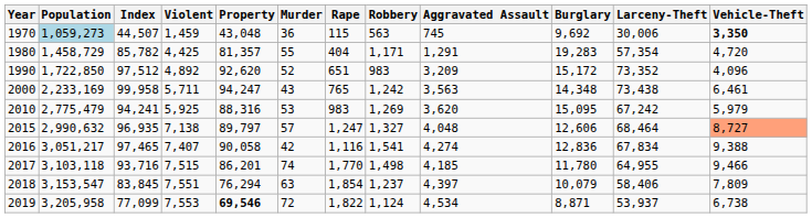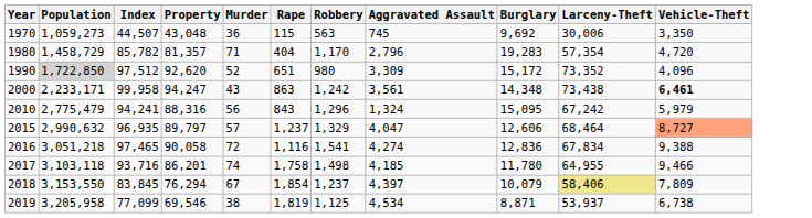- column: Violent | 1,459 | 4,425 | 4,892 | 5,711 | 5,925 | 7,138 | 7,407 | 7,515 | 7,551 | 7,553
1970 | Population: lightblue background -> no background
1970 | Vehicle-Theft: bold -> normal
1980 | Murder: 55 -> 71
1980 | Robbery: 1,171 -> 1,170
1980 | Aggravated Assault: 1,291 -> 2,796
1990 | Population: no background -> lightgrey background
1990 | Robbery: 983 -> 980
1990 | Aggravated Assault: 3,209 -> 3,309
2000 | Population: 2,233,169 -> 2,233,171
2000 | Rape: 765 -> 863
2000 | Aggravated Assault: 3,563 -> 3,561
2000 | Vehicle-Theft: normal -> bold
2010 | Murder: 53 -> 56
2010 | Rape: 983 -> 843
2010 | Robbery: 1,269 -> 1,296
2010 | Aggravated Assault: 3,620 -> 1,324
2015 | Rape: 1,247 -> 1,237
2015 | Robbery: 1,327 -> 1,329
2015 | Aggravated Assault: 4,048 -> 4,047
2016 | Population: 3,051,217 -> 3,051,218
2016 | Murder: 42 -> 72
2017 | Rape: 1,770 -> 1,758
2018 | Population: 3,153,547 -> 3,153,550
2018 | Murder: 63 -> 67
2018 | Larceny-Theft: no background -> khaki background
2019 | Property: bold -> normal
2019 | Murder: 72 -> 38
2019 | Rape: 1,822 -> 1,819
2019 | Robbery: 1,124 -> 1,125
